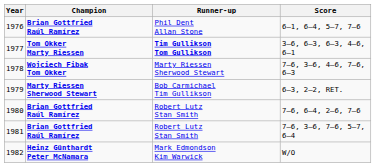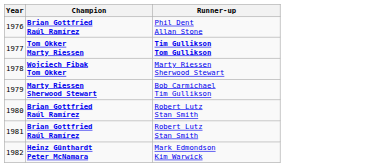- column: Score | 6–1, 6–4, 5–7, 7–6 | 3–6, 6–3, 6–3, 4–6, 6–1 | 7–6, 3–6, 4–6, 7–6, 6–3 | 6–3, 2–2, RET. | 7–6, 6–4, 2–6, 7–6 | 7–6, 3–6, 7–6, 5–7, 6–4 | W/O
